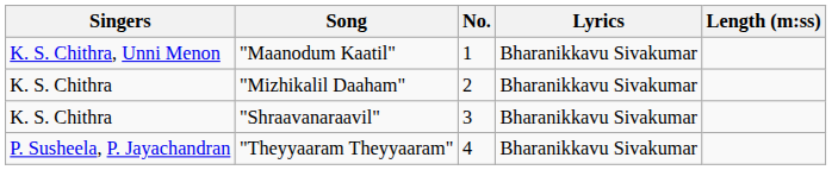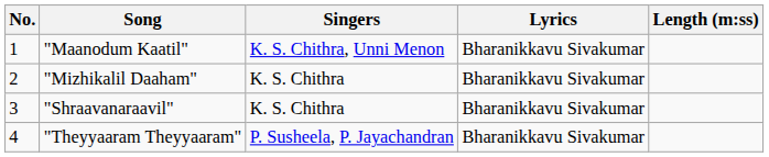columns swapped: No. <-> Singers
